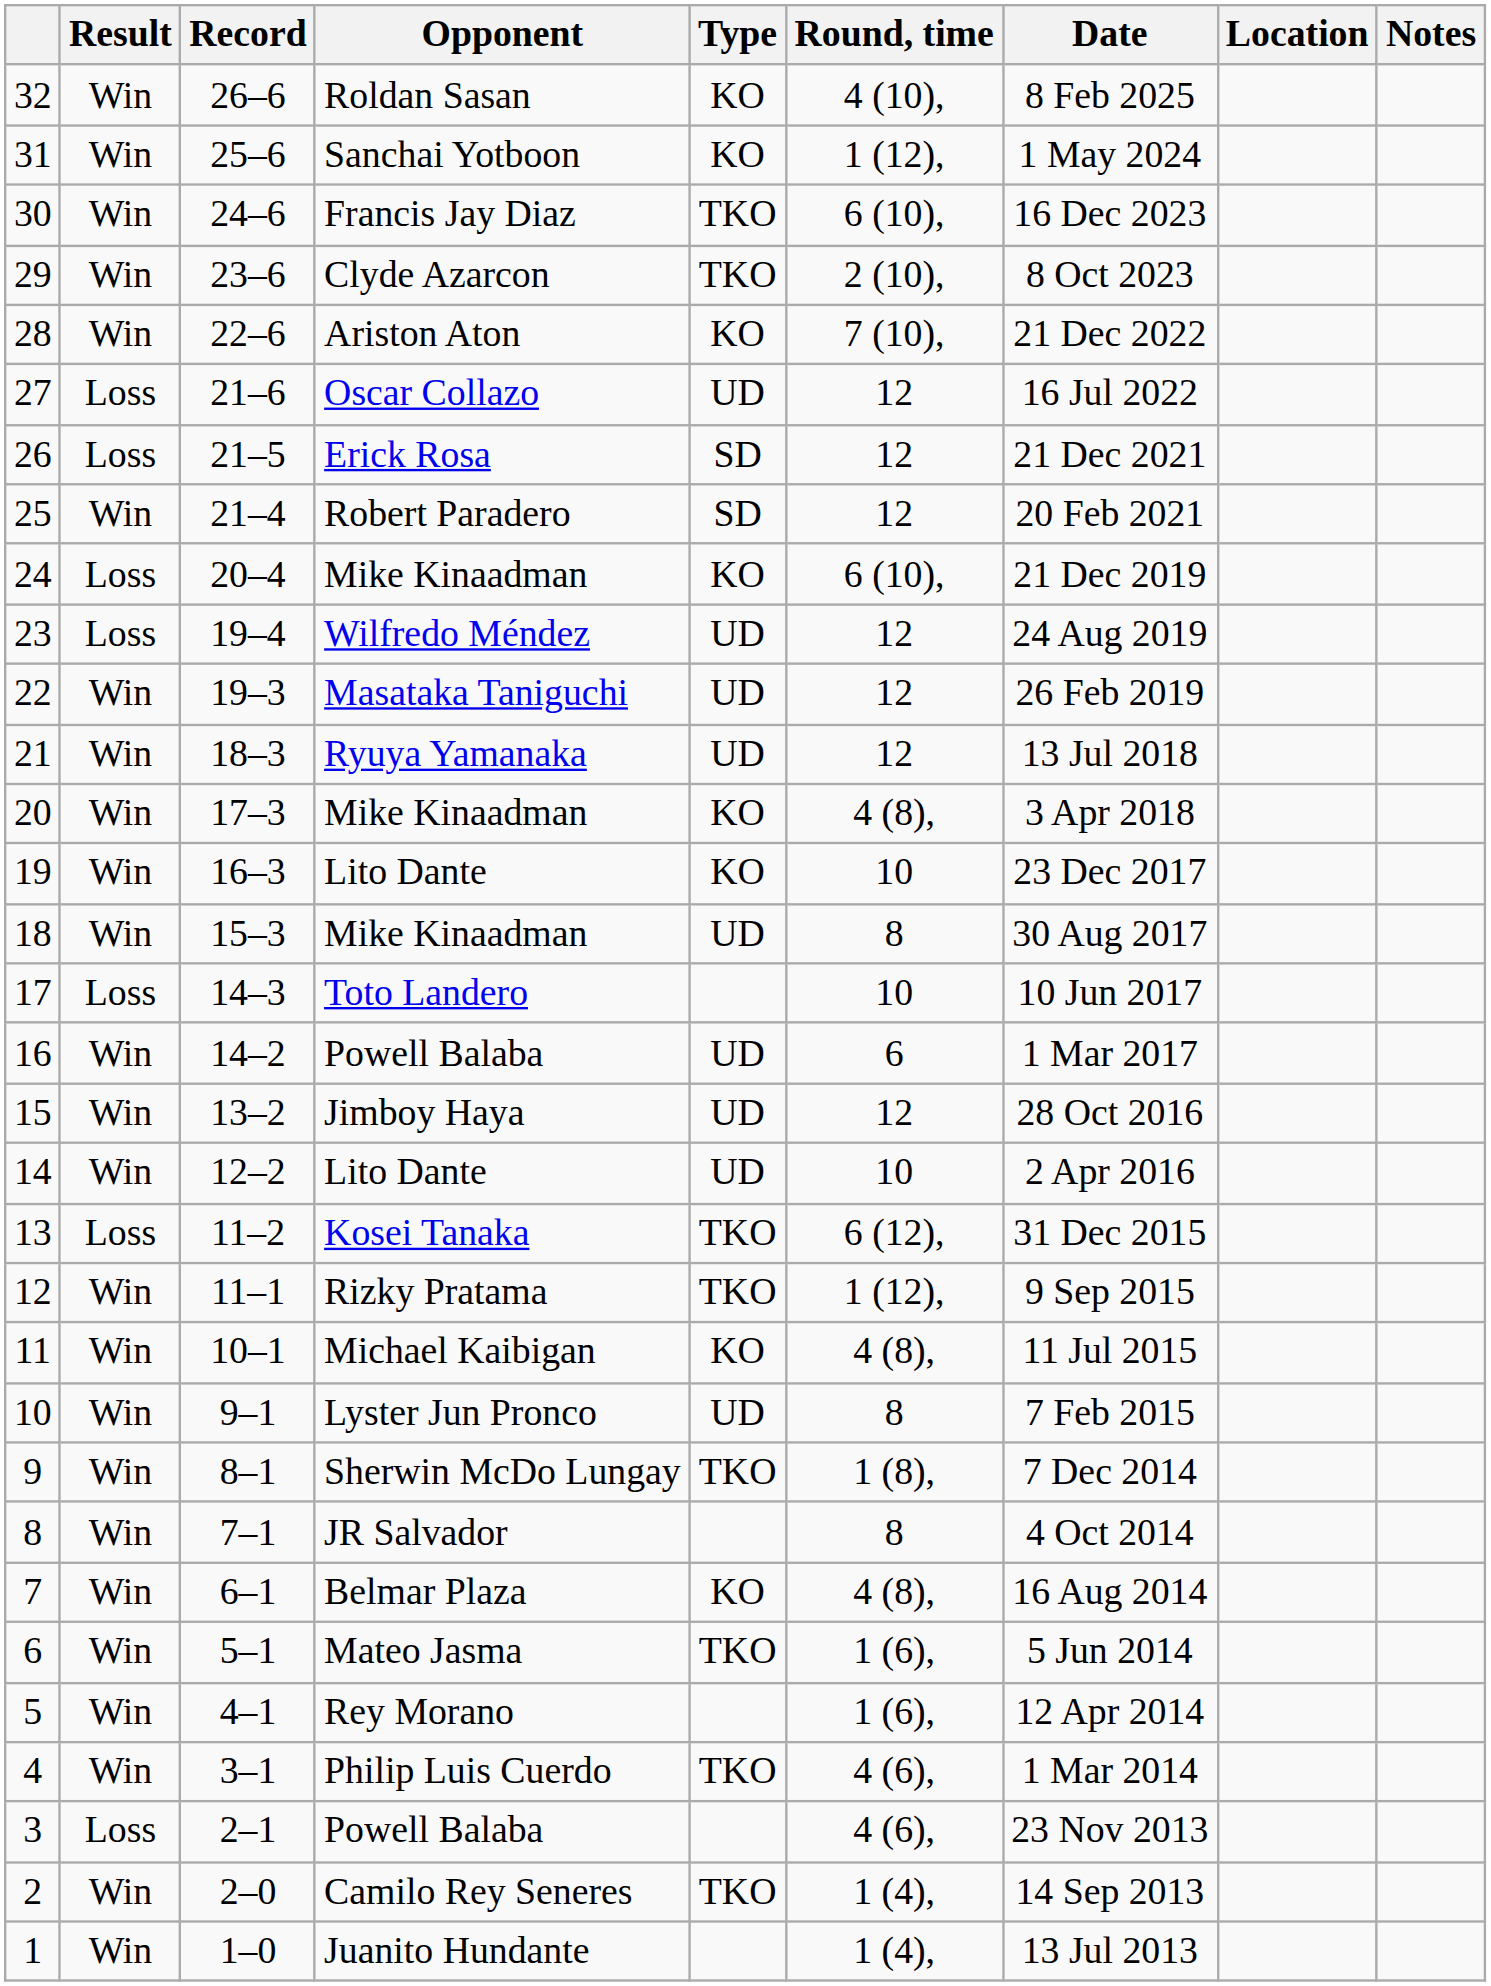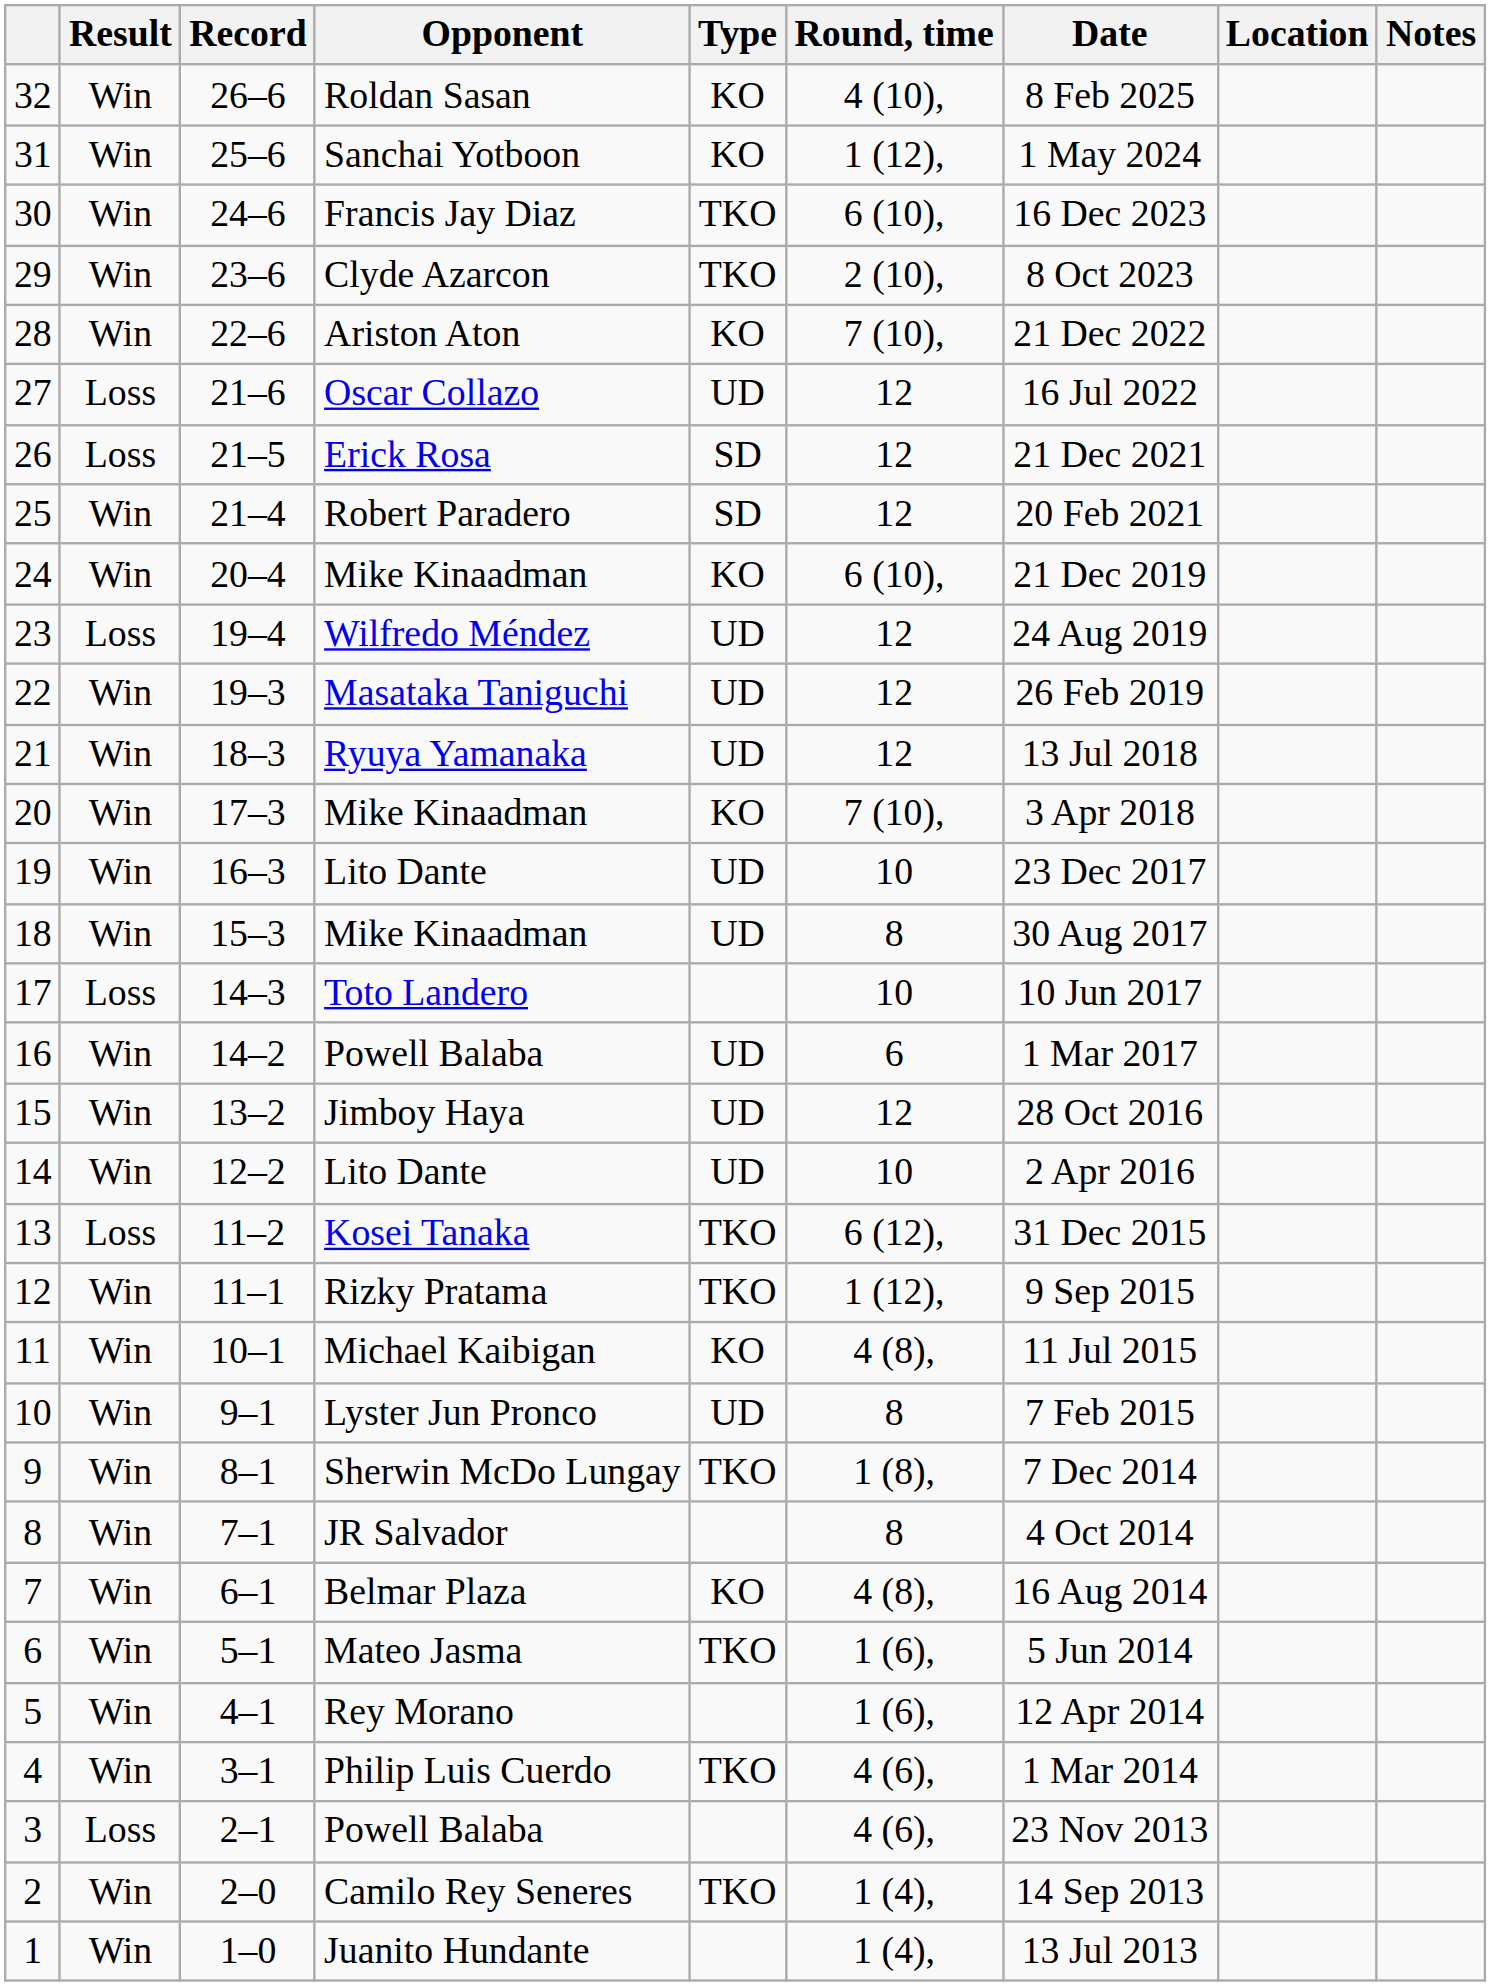24 | Result: Loss -> Win
20 | Round, time: 4 (8), -> 7 (10),
19 | Type: KO -> UD
